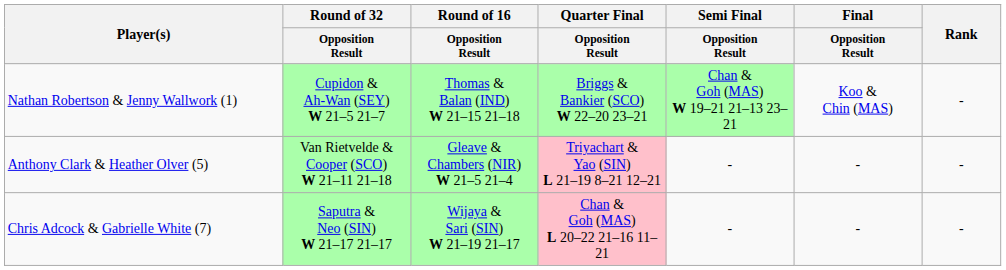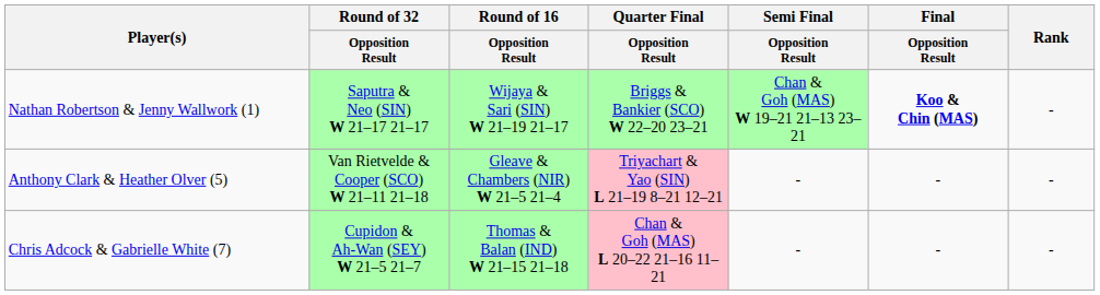Nathan Robertson & Jenny Wallwork (1) | Round of 32 / Opposition Result: Cupidon & Ah-Wan (SEY) W 21–5 21–7 -> Saputra & Neo (SIN) W 21–17 21–17
Nathan Robertson & Jenny Wallwork (1) | Round of 16 / Opposition Result: Thomas & Balan (IND) W 21–15 21–18 -> Wijaya & Sari (SIN) W 21–19 21–17
Nathan Robertson & Jenny Wallwork (1) | Final / Opposition Result: normal -> bold
Chris Adcock & Gabrielle White (7) | Round of 32 / Opposition Result: Saputra & Neo (SIN) W 21–17 21–17 -> Cupidon & Ah-Wan (SEY) W 21–5 21–7
Chris Adcock & Gabrielle White (7) | Round of 16 / Opposition Result: Wijaya & Sari (SIN) W 21–19 21–17 -> Thomas & Balan (IND) W 21–15 21–18
